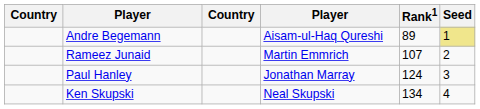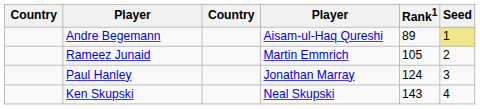Rameez Junaid | Rank1: 107 -> 105
Ken Skupski | Rank1: 134 -> 143
